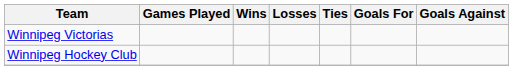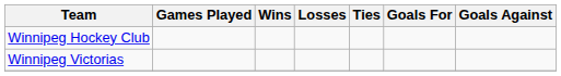rows swapped: Winnipeg Victorias <-> Winnipeg Hockey Club
